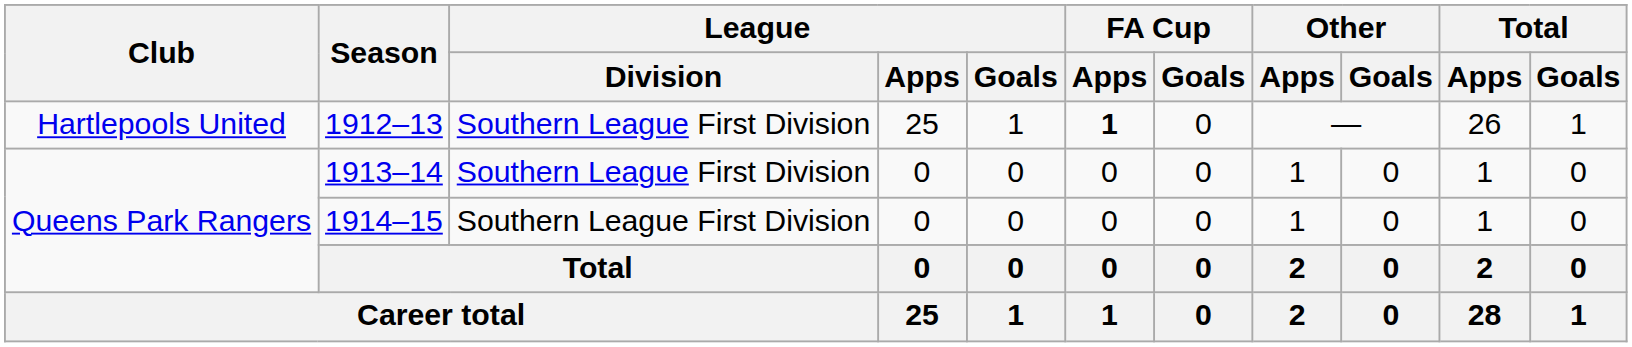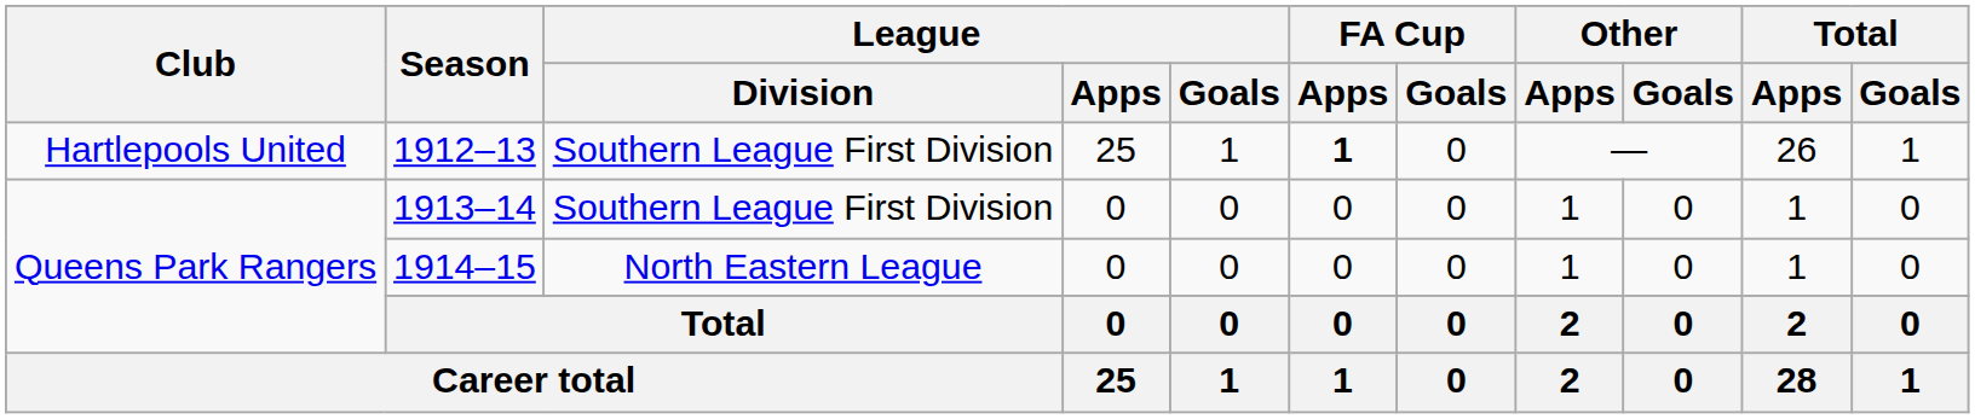1914–15 | League / Division: Southern League First Division -> North Eastern League
